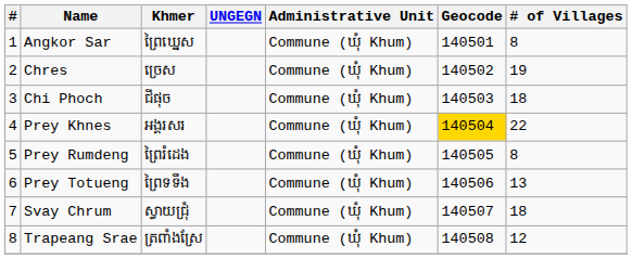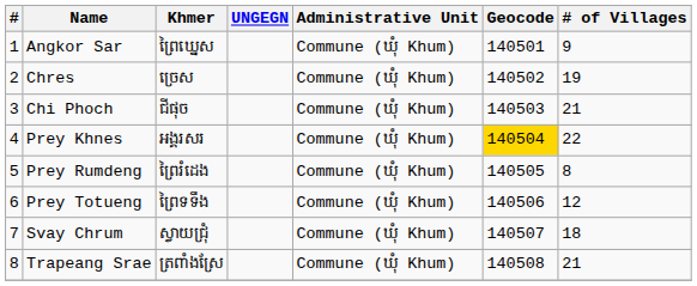Angkor Sar | # of Villages: 8 -> 9
Chi Phoch | # of Villages: 18 -> 21
Prey Totueng | # of Villages: 13 -> 12
Trapeang Srae | # of Villages: 12 -> 21
